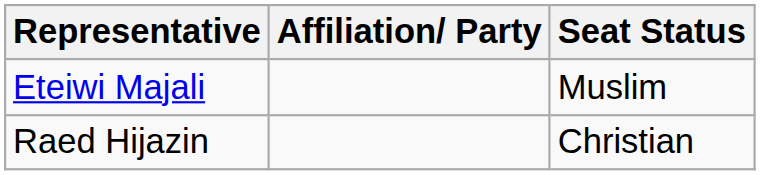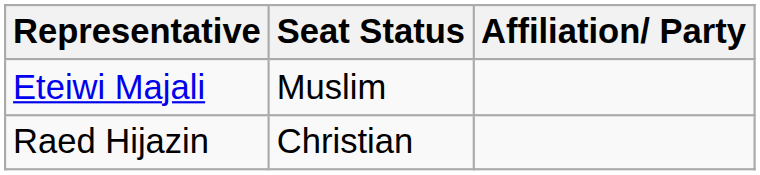columns swapped: Affiliation/ Party <-> Seat Status
